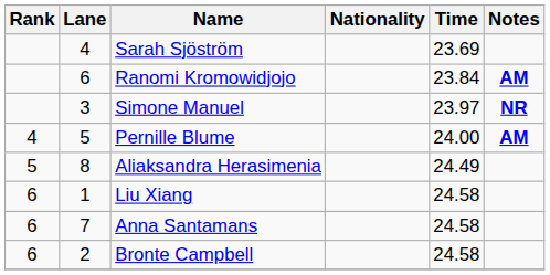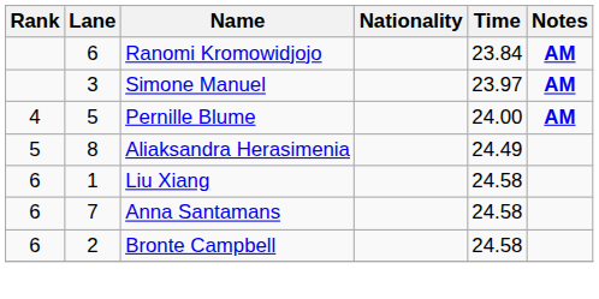- row: 4 | Sarah Sjöström | 23.69
Simone Manuel | Notes: NR -> AM
